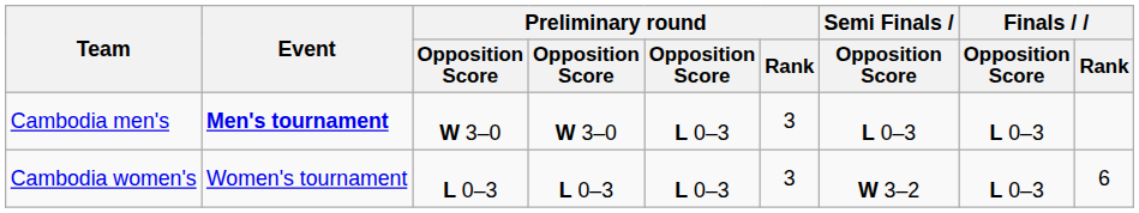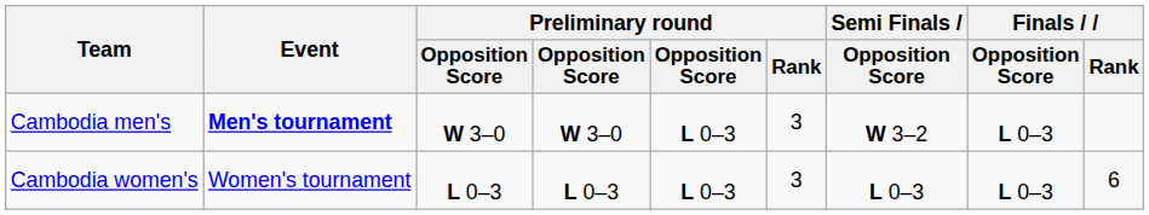Cambodia men's | Semi Finals / Opposition Score: L 0–3 -> W 3–2
Cambodia women's | Semi Finals / Opposition Score: W 3–2 -> L 0–3
